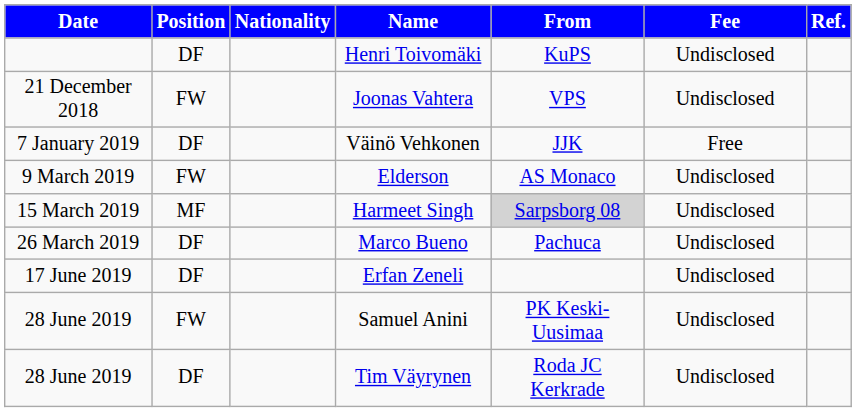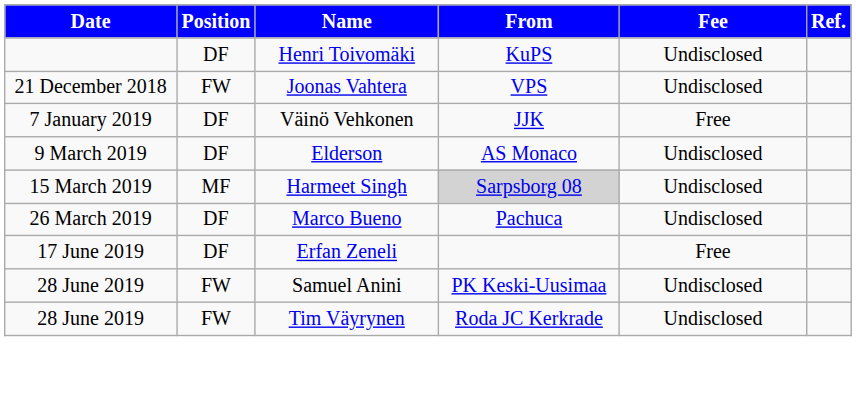- column: Nationality
Elderson | Position: FW -> DF
Erfan Zeneli | Fee: Undisclosed -> Free
Tim Väyrynen | Position: DF -> FW
